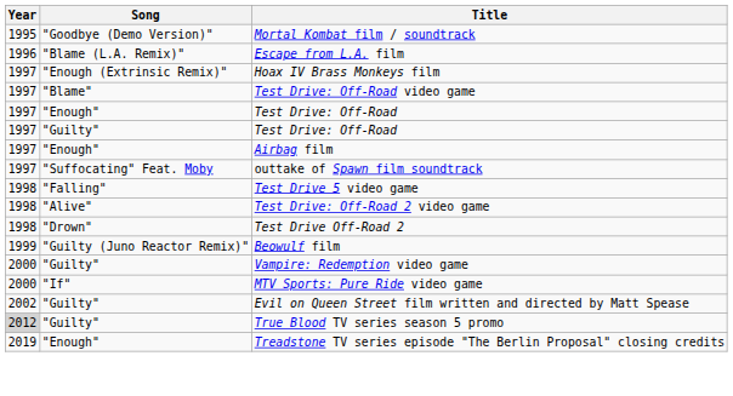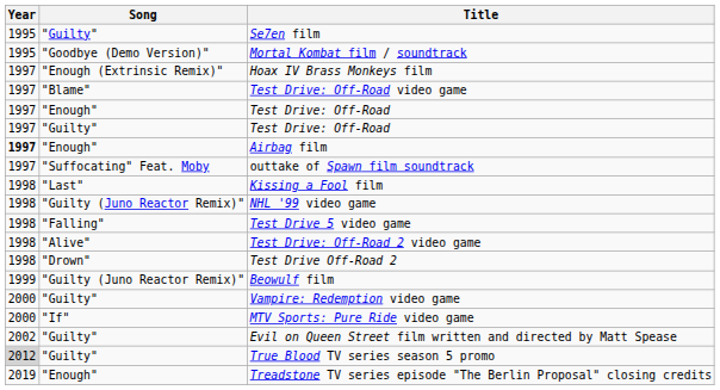+ row: 1995 | "Guilty" | Se7en film
- row: 1996 | "Blame (L.A. Remix)" | Escape from L.A. film
Airbag film | Year: normal -> bold
+ row: 1998 | "Last" | Kissing a Fool film
+ row: 1998 | "Guilty (Juno Reactor Remix)" | NHL '99 video game
